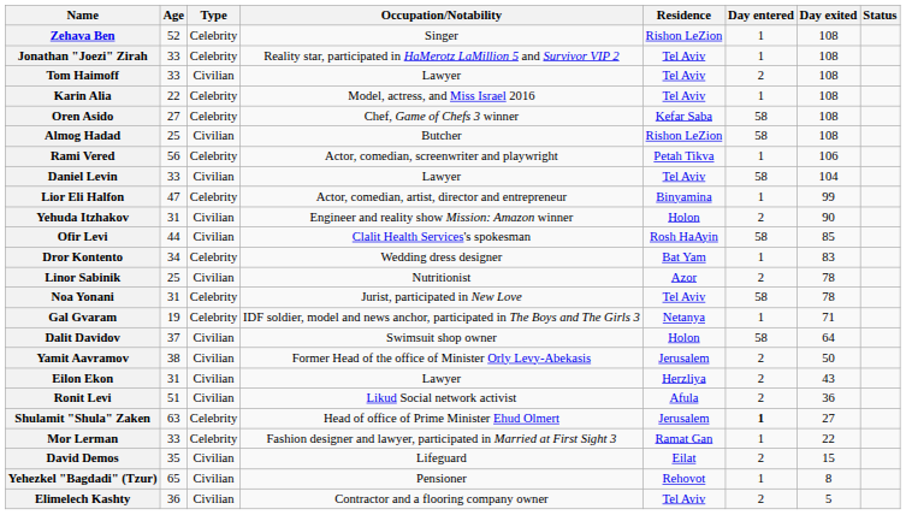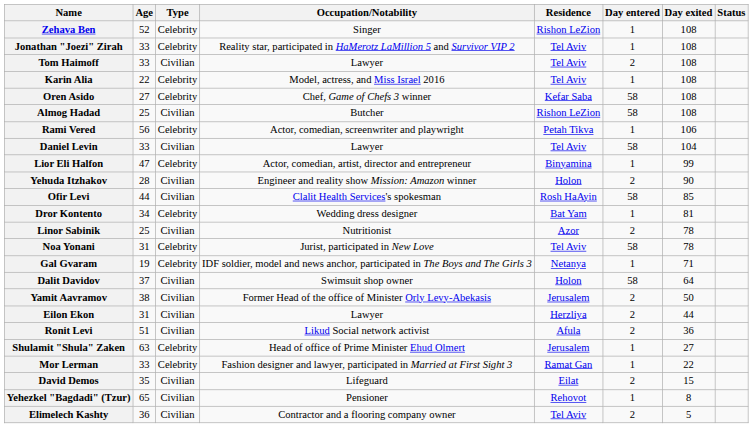Yehuda Itzhakov | Age: 31 -> 28
Dror Kontento | Day exited: 83 -> 81
Eilon Ekon | Day exited: 43 -> 44
Shulamit "Shula" Zaken | Day entered: bold -> normal
